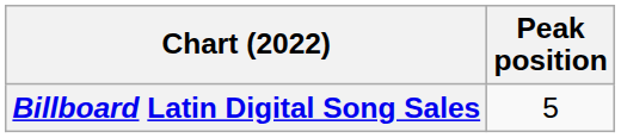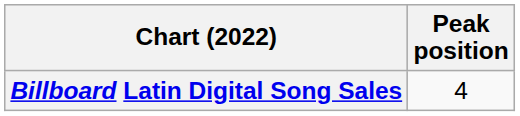Billboard Latin Digital Song Sales | Peak position: 5 -> 4
